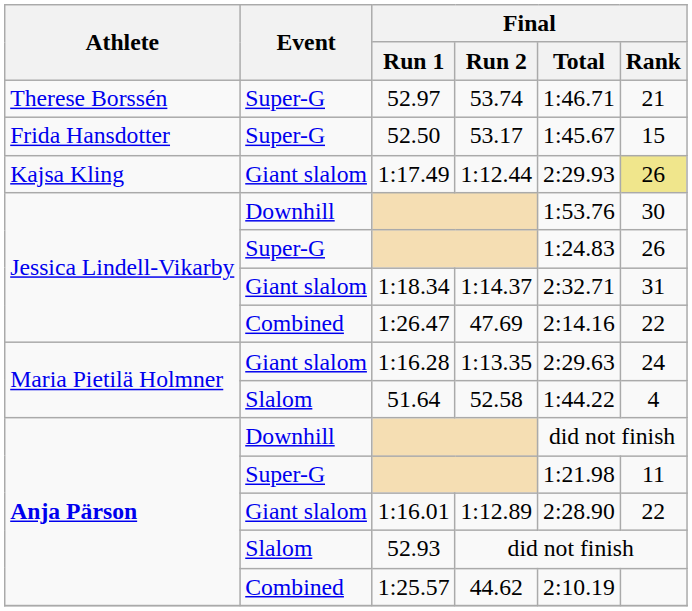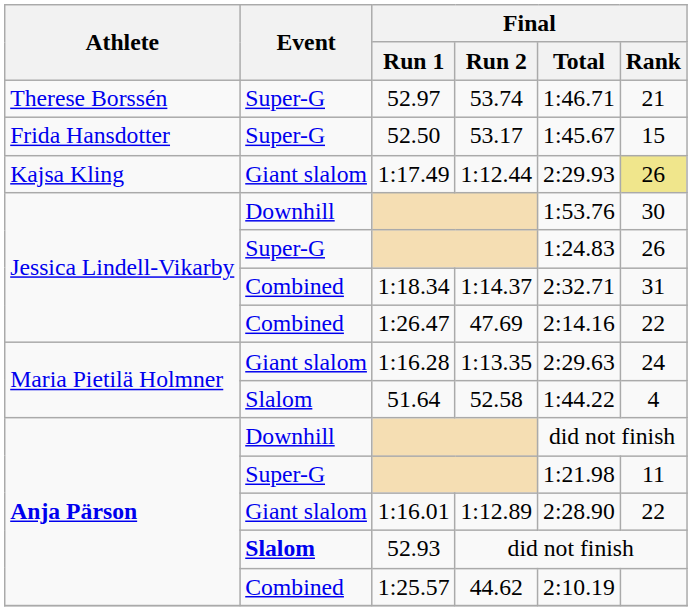1:18.34 | Event: Giant slalom -> Combined
52.93 | Event: normal -> bold
